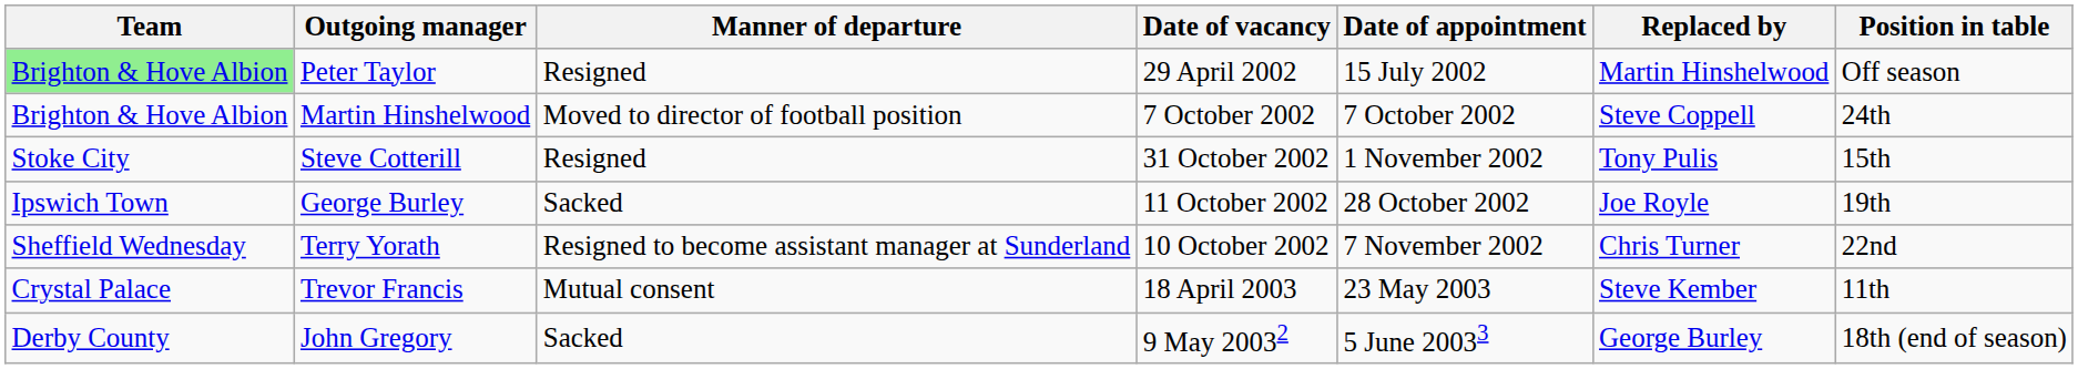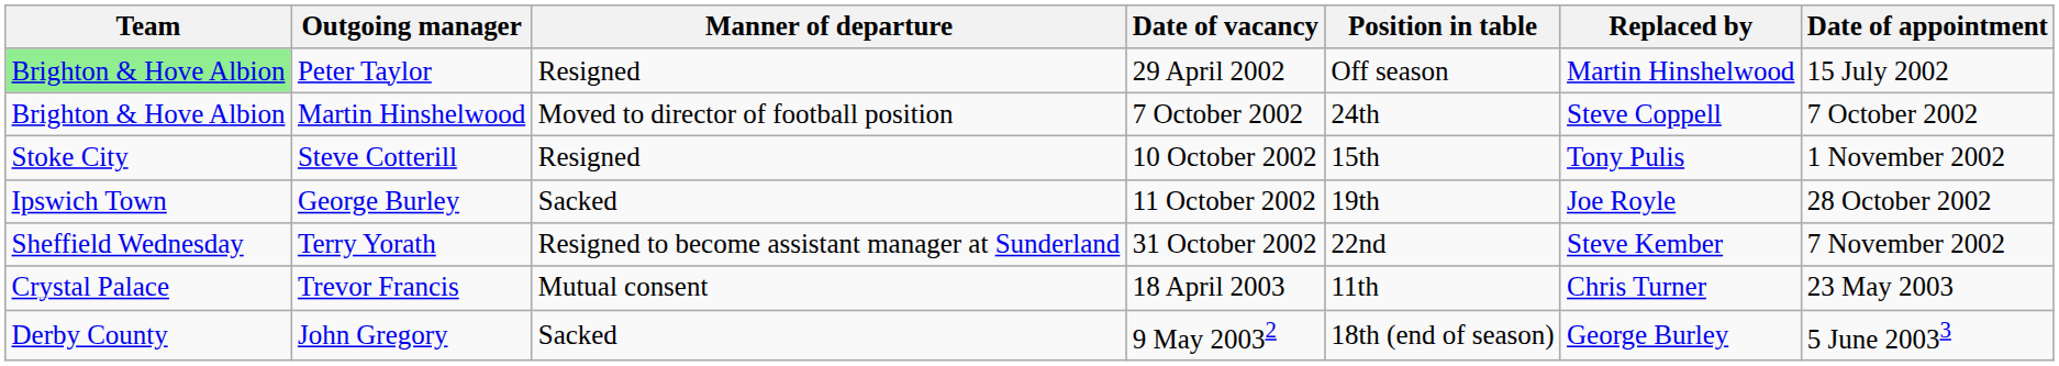columns swapped: Position in table <-> Date of appointment
Steve Cotterill | Date of vacancy: 31 October 2002 -> 10 October 2002
Terry Yorath | Date of vacancy: 10 October 2002 -> 31 October 2002
Terry Yorath | Replaced by: Chris Turner -> Steve Kember
Trevor Francis | Replaced by: Steve Kember -> Chris Turner
